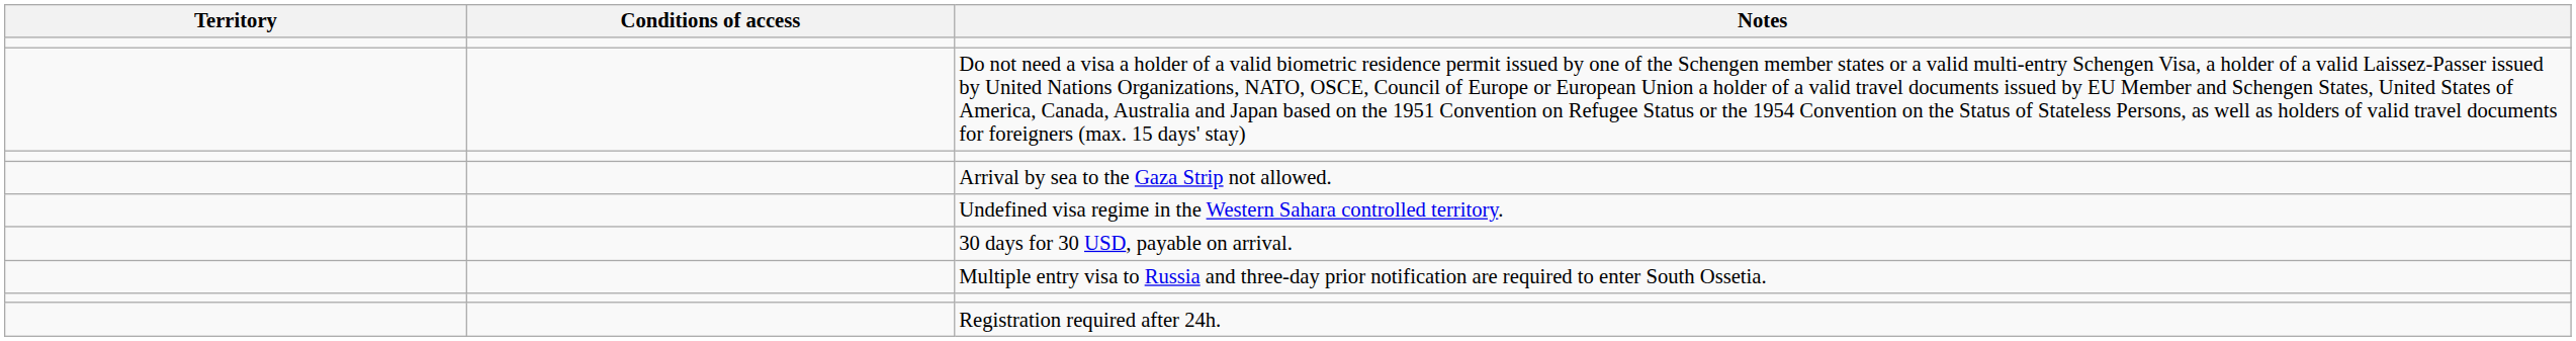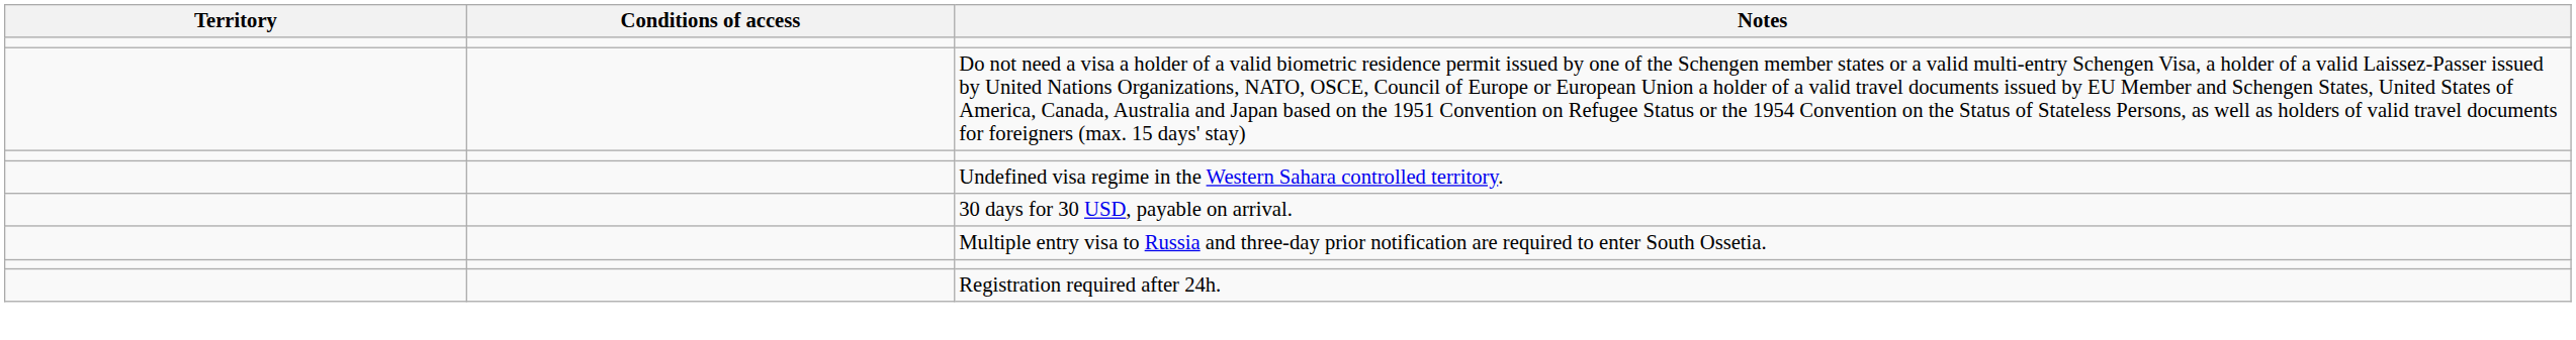- row: Arrival by sea to the Gaza Strip not allowed.
